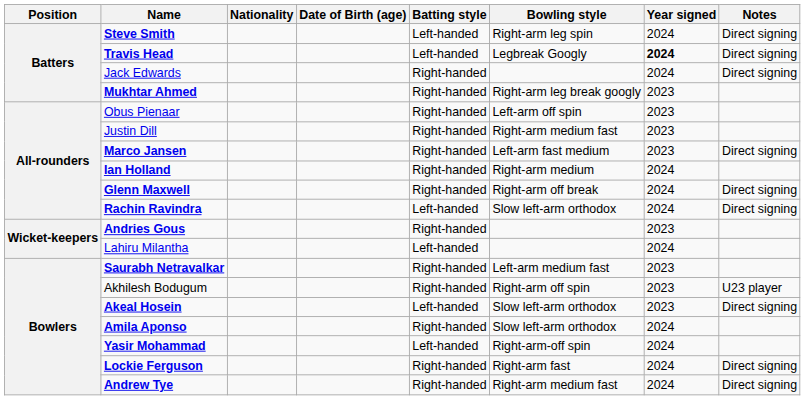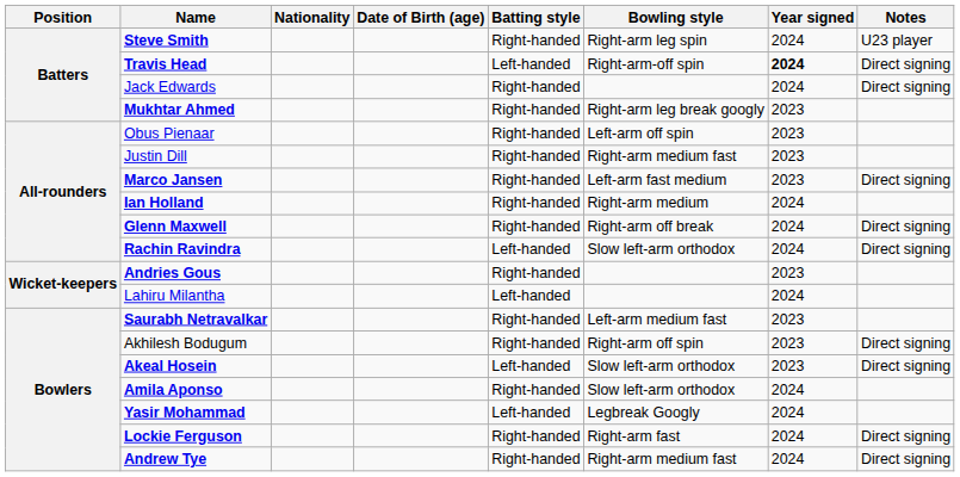Steve Smith | Batting style: Left-handed -> Right-handed
Steve Smith | Notes: Direct signing -> U23 player
Travis Head | Bowling style: Legbreak Googly -> Right-arm-off spin
Akhilesh Bodugum | Notes: U23 player -> Direct signing
Yasir Mohammad | Bowling style: Right-arm-off spin -> Legbreak Googly
